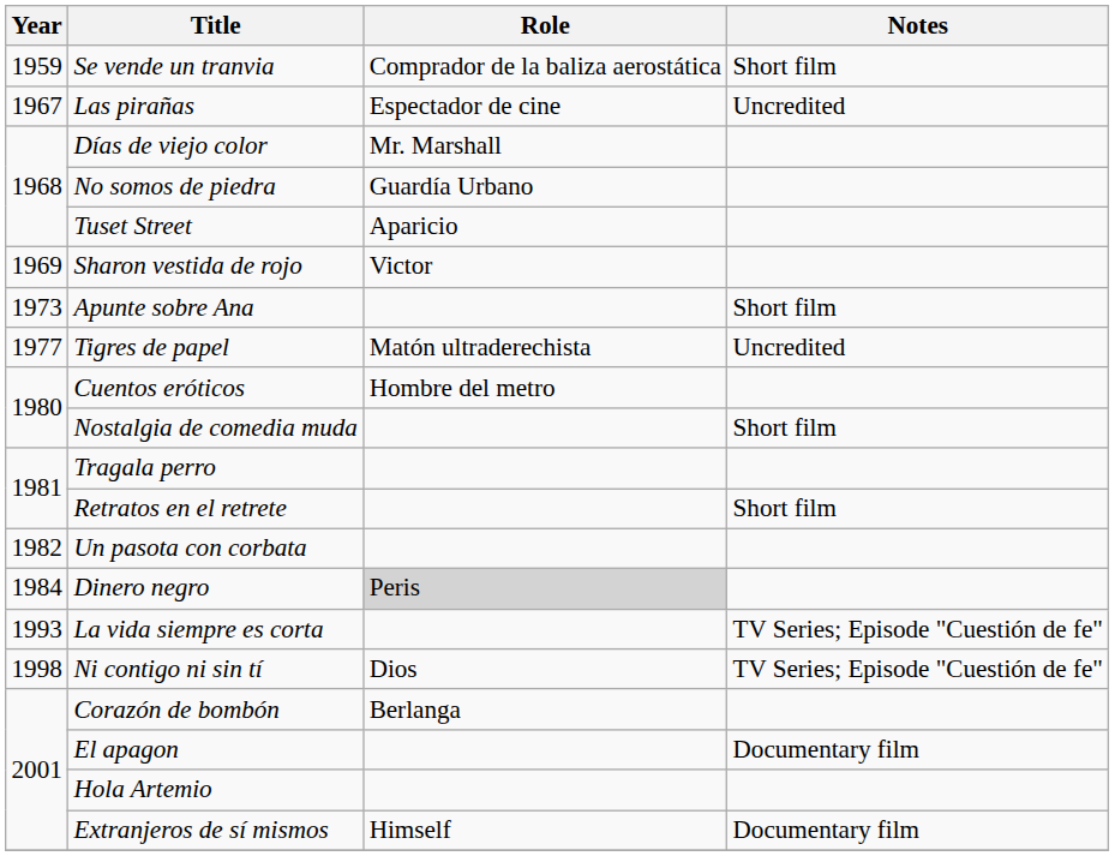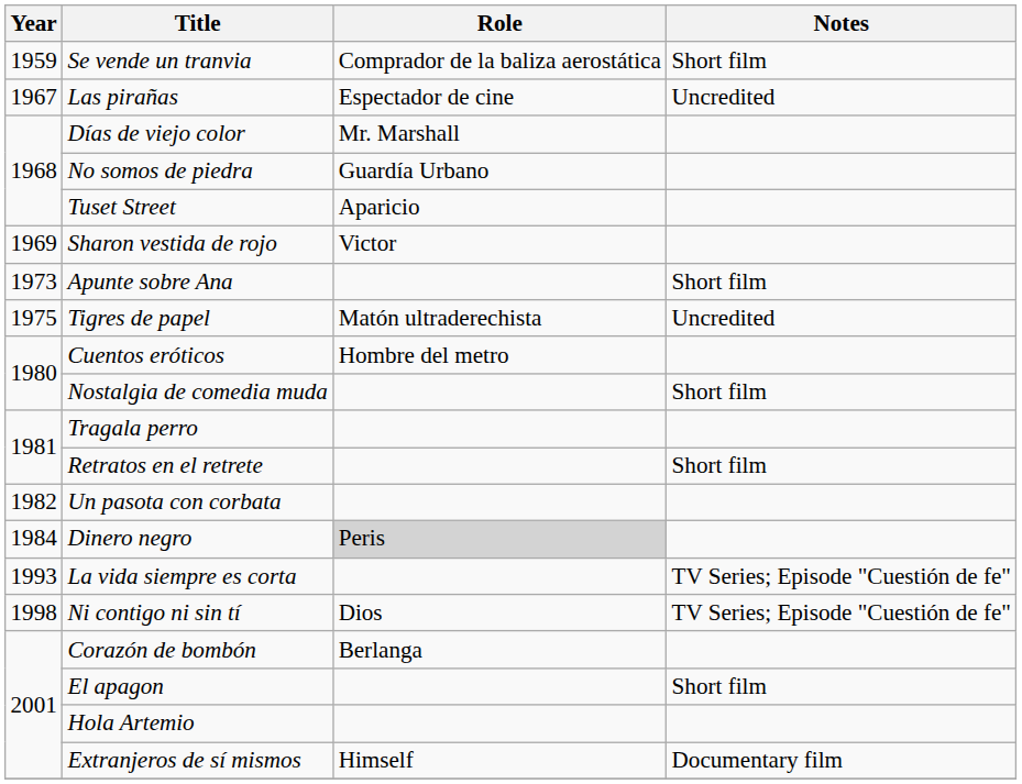Tigres de papel | Year: 1977 -> 1975
El apagon | Notes: Documentary film -> Short film
